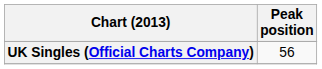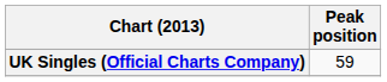UK Singles (Official Charts Company) | Peak position: 56 -> 59
